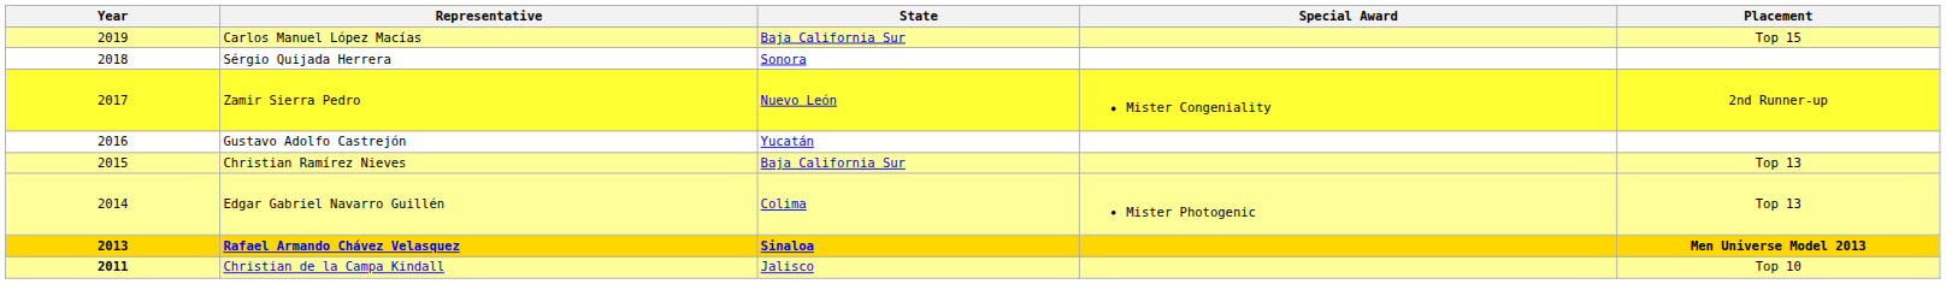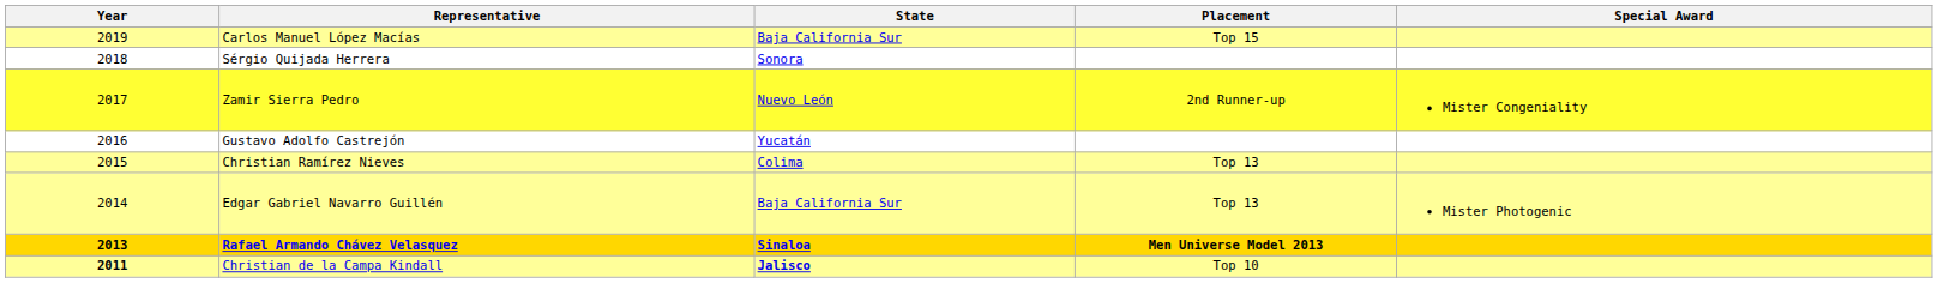columns swapped: Placement <-> Special Award
Christian Ramírez Nieves | State: Baja California Sur -> Colima
Edgar Gabriel Navarro Guillén | State: Colima -> Baja California Sur
Christian de la Campa Kindall | State: normal -> bold
